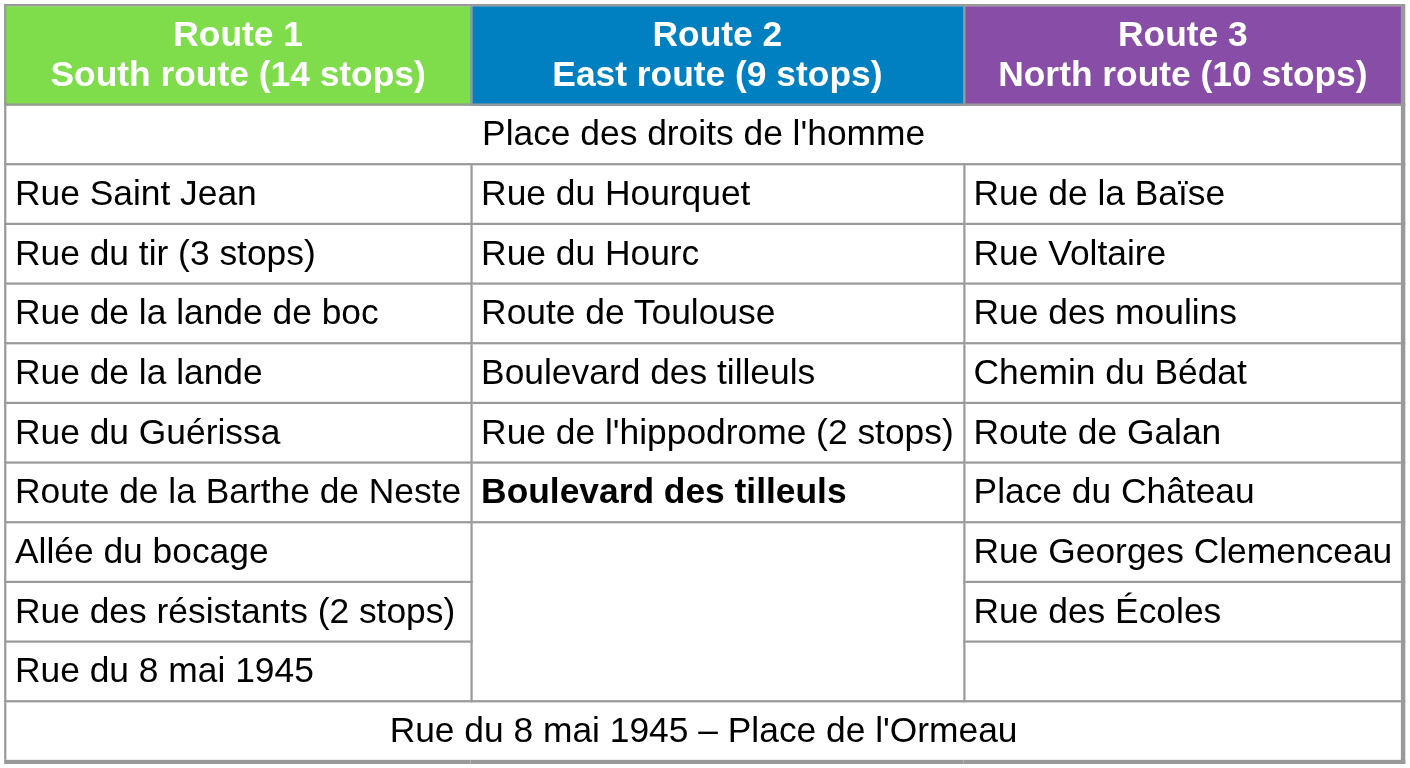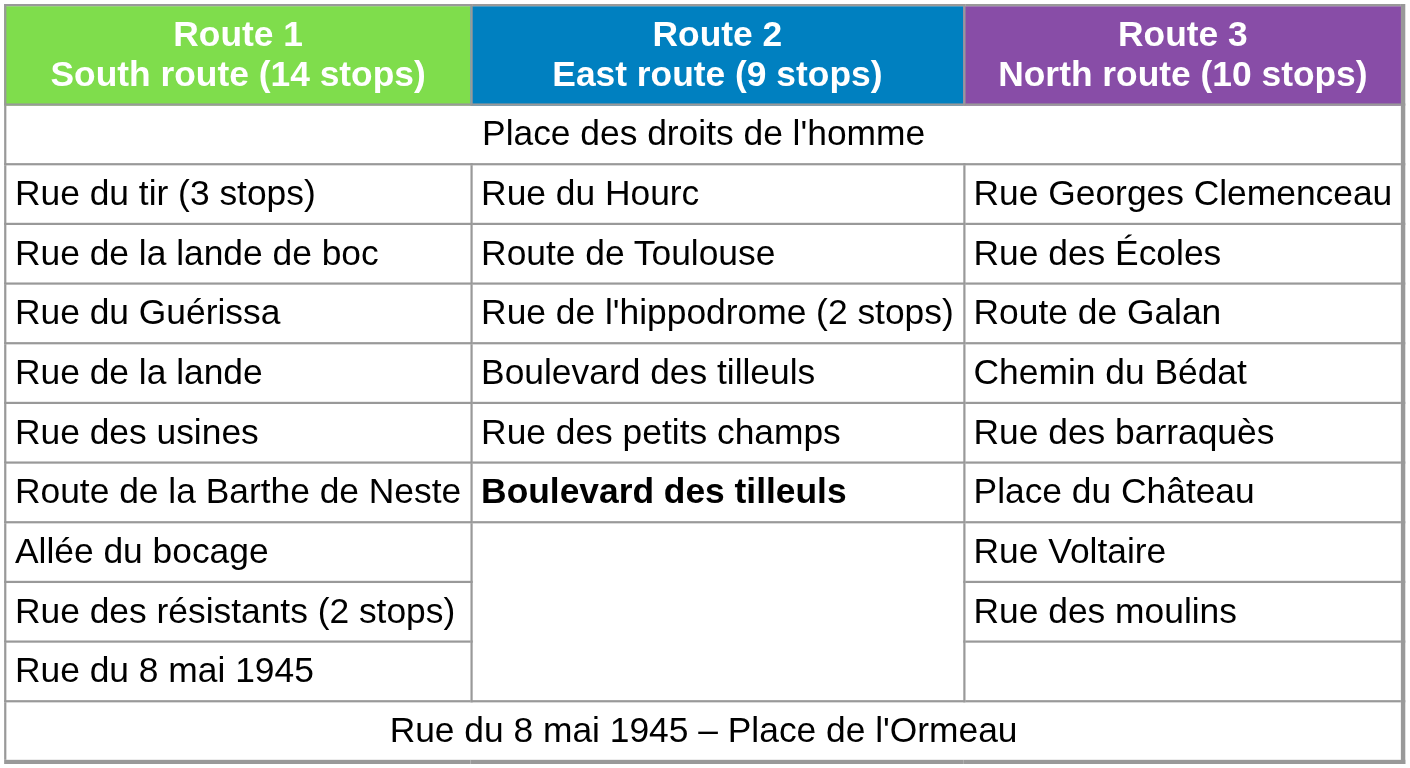- row: Rue Saint Jean | Rue du Hourquet | Rue de la Baïse
Rue du tir (3 stops) | Route 3 North route (10 stops): Rue Voltaire -> Rue Georges Clemenceau
Rue de la lande de boc | Route 3 North route (10 stops): Rue des moulins -> Rue des Écoles
rows swapped: Rue du Guérissa <-> Rue de la lande
+ row: Rue des usines | Rue des petits champs | Rue des barraquès
Allée du bocage | Route 3 North route (10 stops): Rue Georges Clemenceau -> Rue Voltaire
Rue des résistants (2 stops) | Route 3 North route (10 stops): Rue des Écoles -> Rue des moulins
